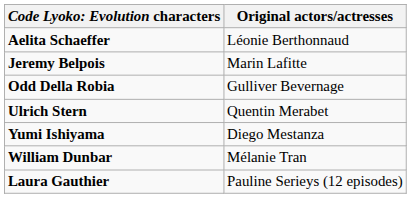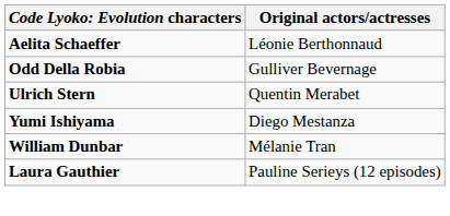- row: Jeremy Belpois | Marin Lafitte
